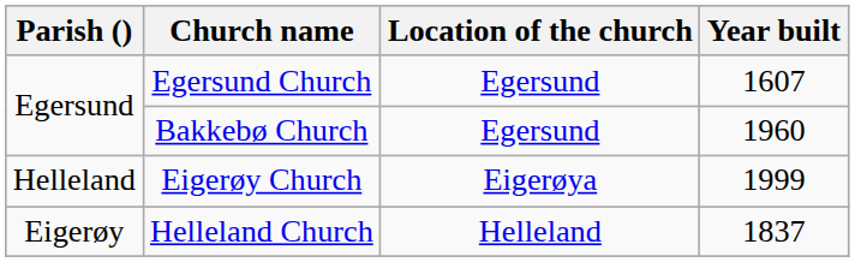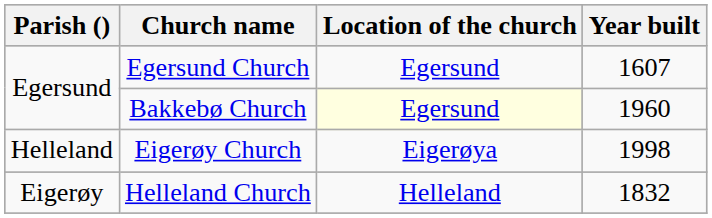Bakkebø Church | Location of the church: no background -> lightyellow background
Eigerøy Church | Year built: 1999 -> 1998
Helleland Church | Year built: 1837 -> 1832
